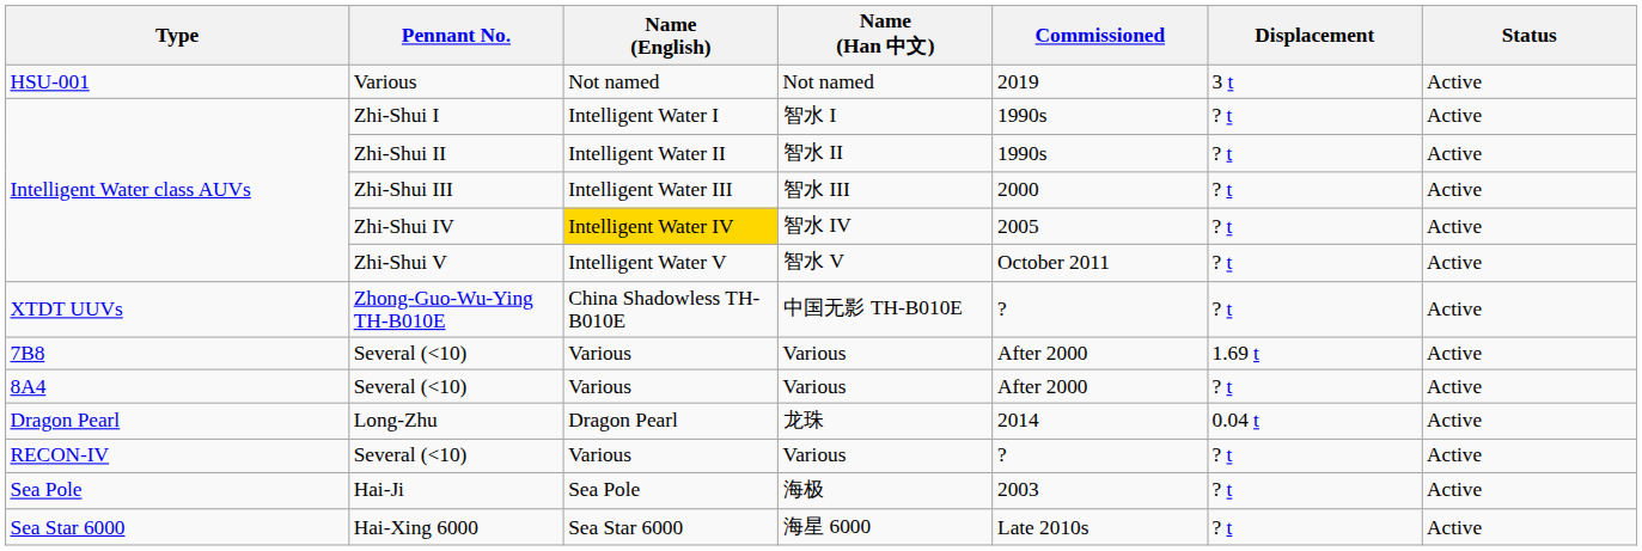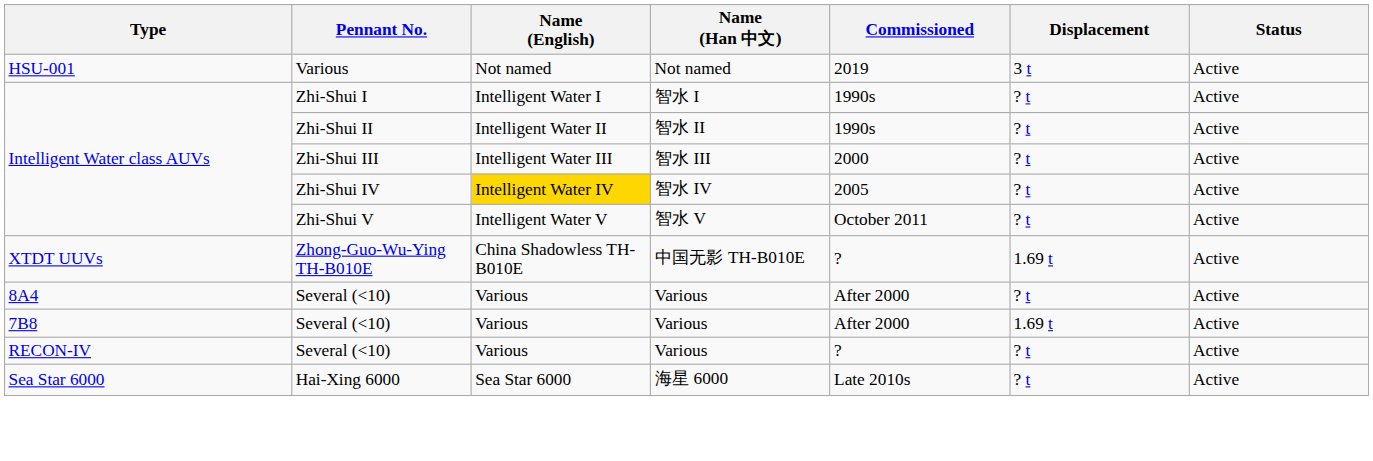Zhong-Guo-Wu-Ying TH-B010E | Displacement: ? t -> 1.69 t
rows swapped: 7B8 / Several (<10) <-> 8A4 / Several (<10)
- row: Dragon Pearl | Long-Zhu | Dragon Pearl | 龙珠 | 2014 | 0.04 t | Active
- row: Sea Pole | Hai-Ji | Sea Pole | 海极 | 2003 | ? t | Active
